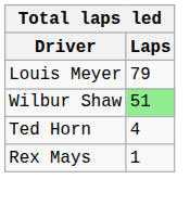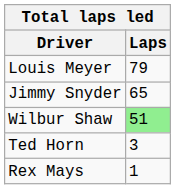+ row: Jimmy Snyder | 65
Ted Horn | Laps: 4 -> 3
